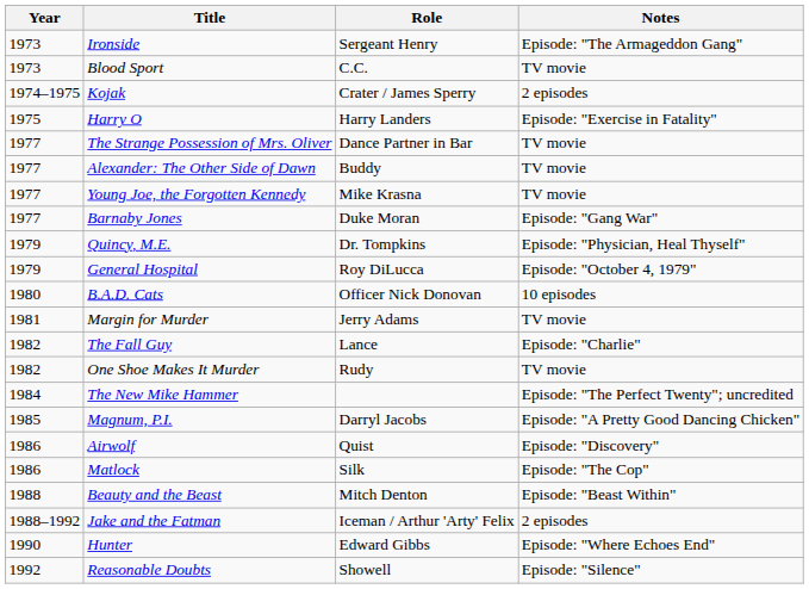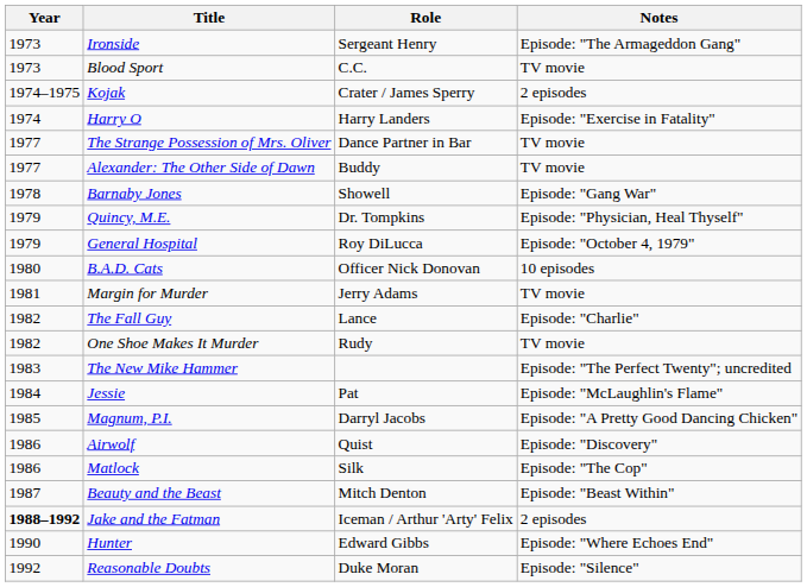Harry O | Year: 1975 -> 1974
- row: 1977 | Young Joe, the Forgotten Kennedy | Mike Krasna | TV movie
Barnaby Jones | Year: 1977 -> 1978
Barnaby Jones | Role: Duke Moran -> Showell
The New Mike Hammer | Year: 1984 -> 1983
+ row: 1984 | Jessie | Pat | Episode: "McLaughlin's Flame"
Beauty and the Beast | Year: 1988 -> 1987
Jake and the Fatman | Year: normal -> bold
Reasonable Doubts | Role: Showell -> Duke Moran
